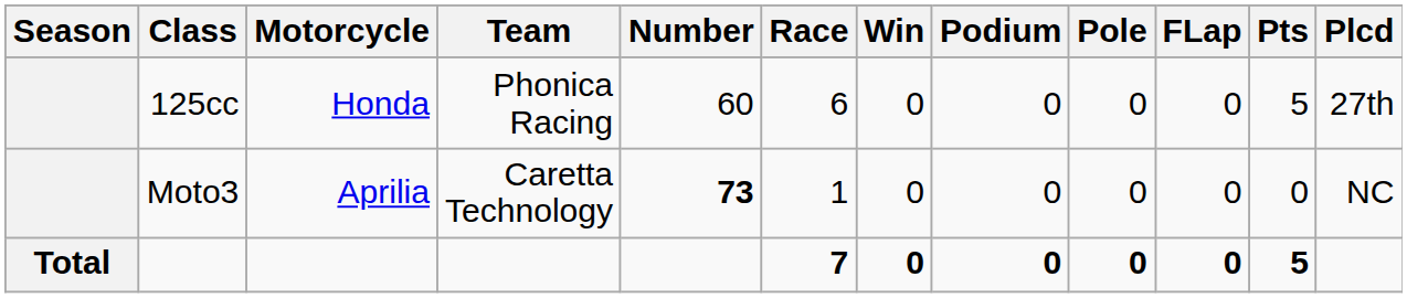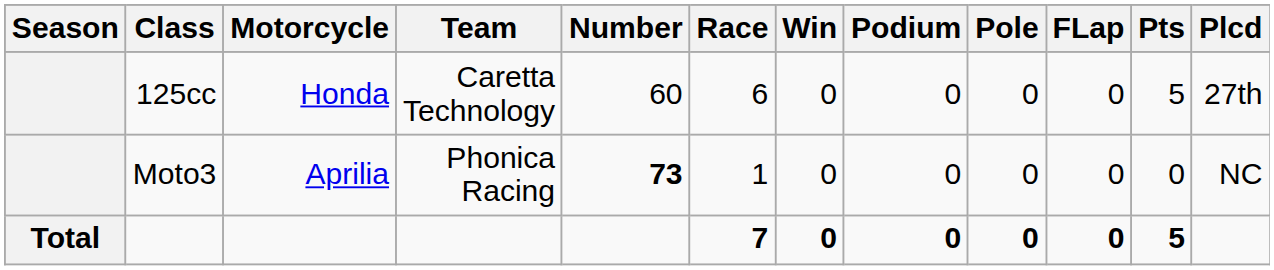125cc | Team: Phonica Racing -> Caretta Technology
Moto3 | Team: Caretta Technology -> Phonica Racing
